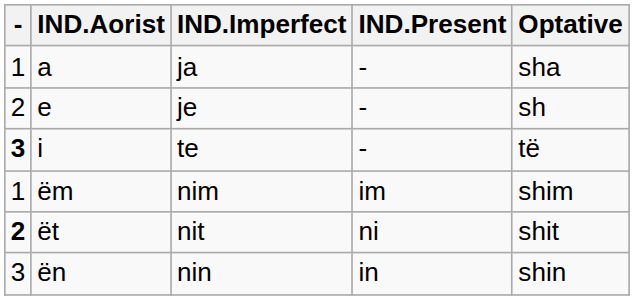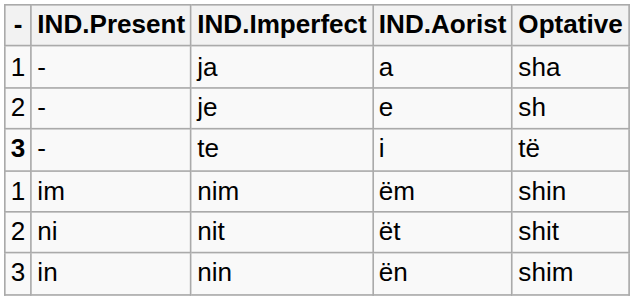columns swapped: IND.Present <-> IND.Aorist
nim | Optative: shim -> shin
nit | -: bold -> normal
nin | Optative: shin -> shim
